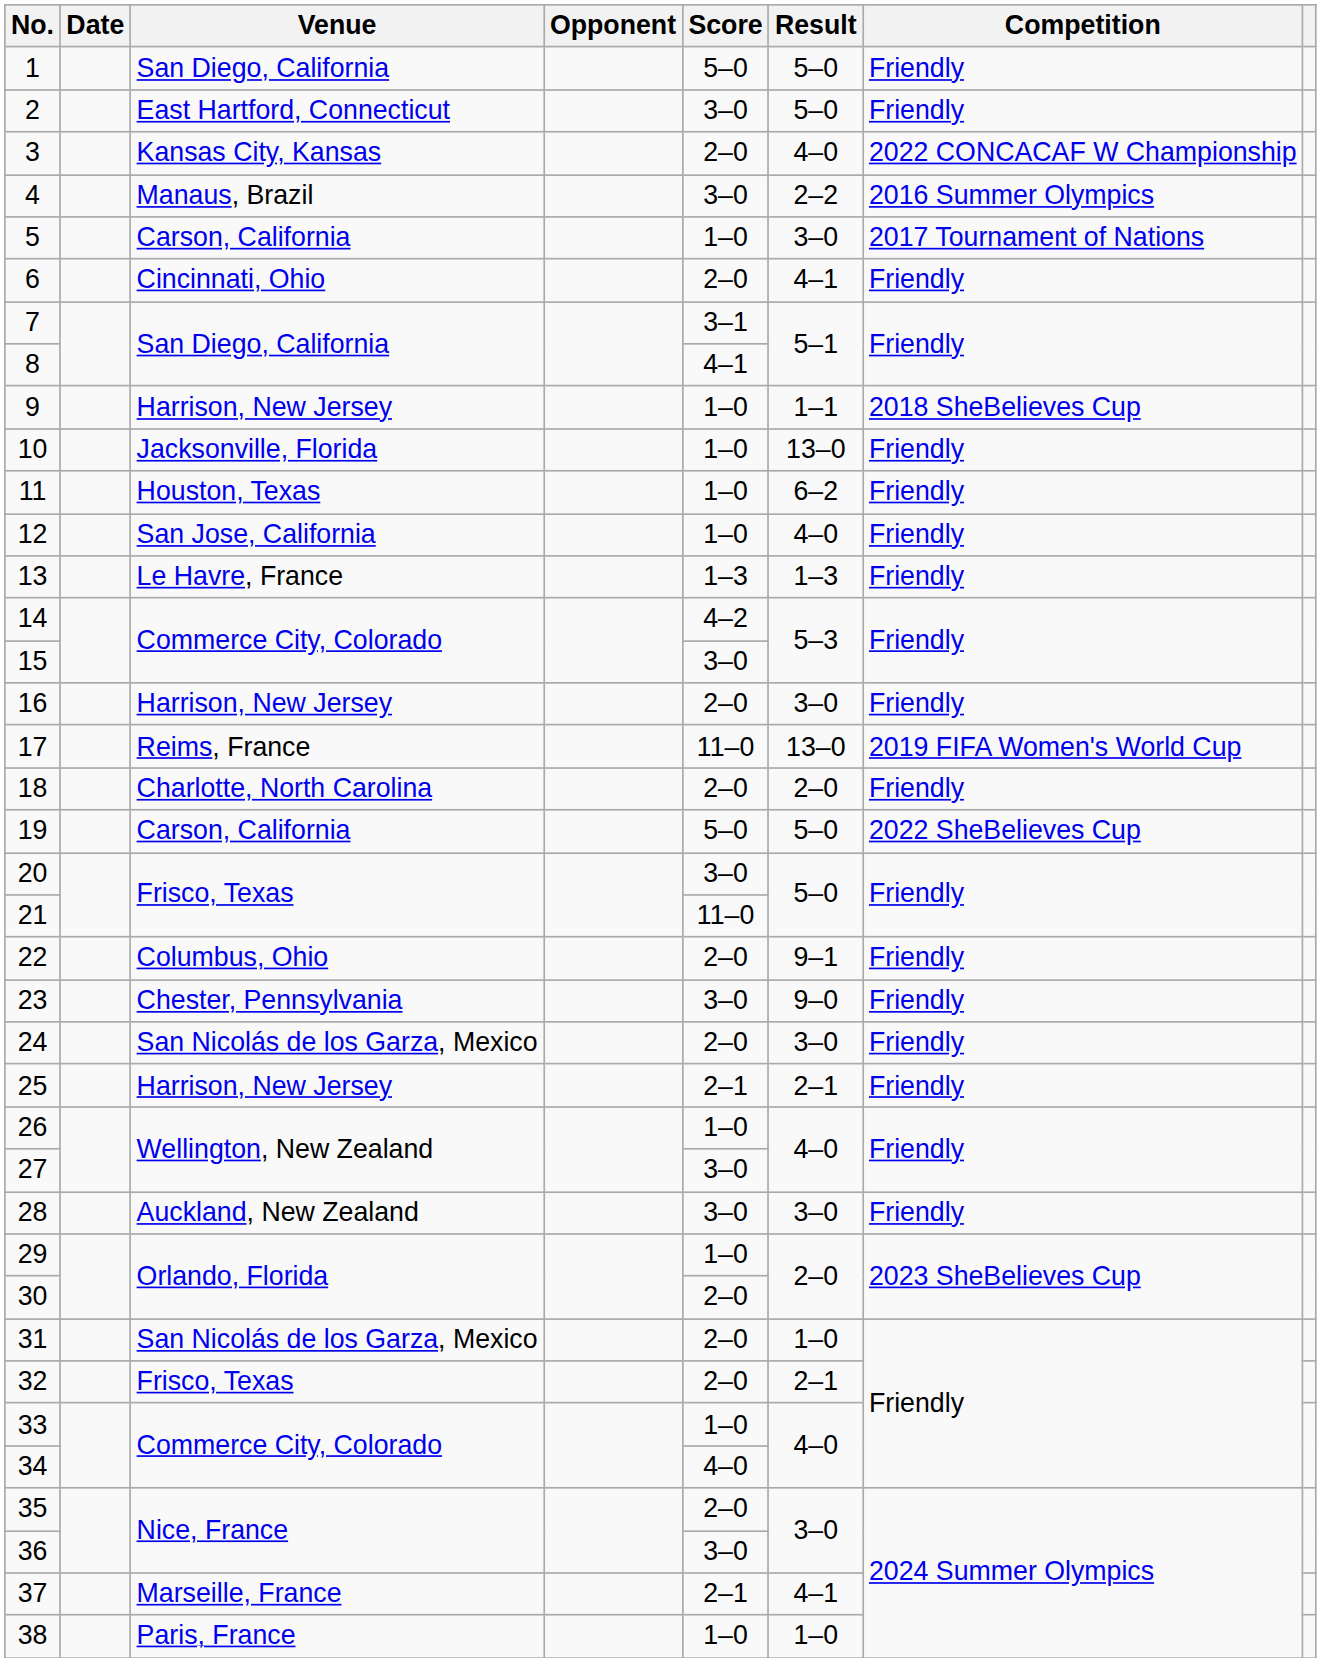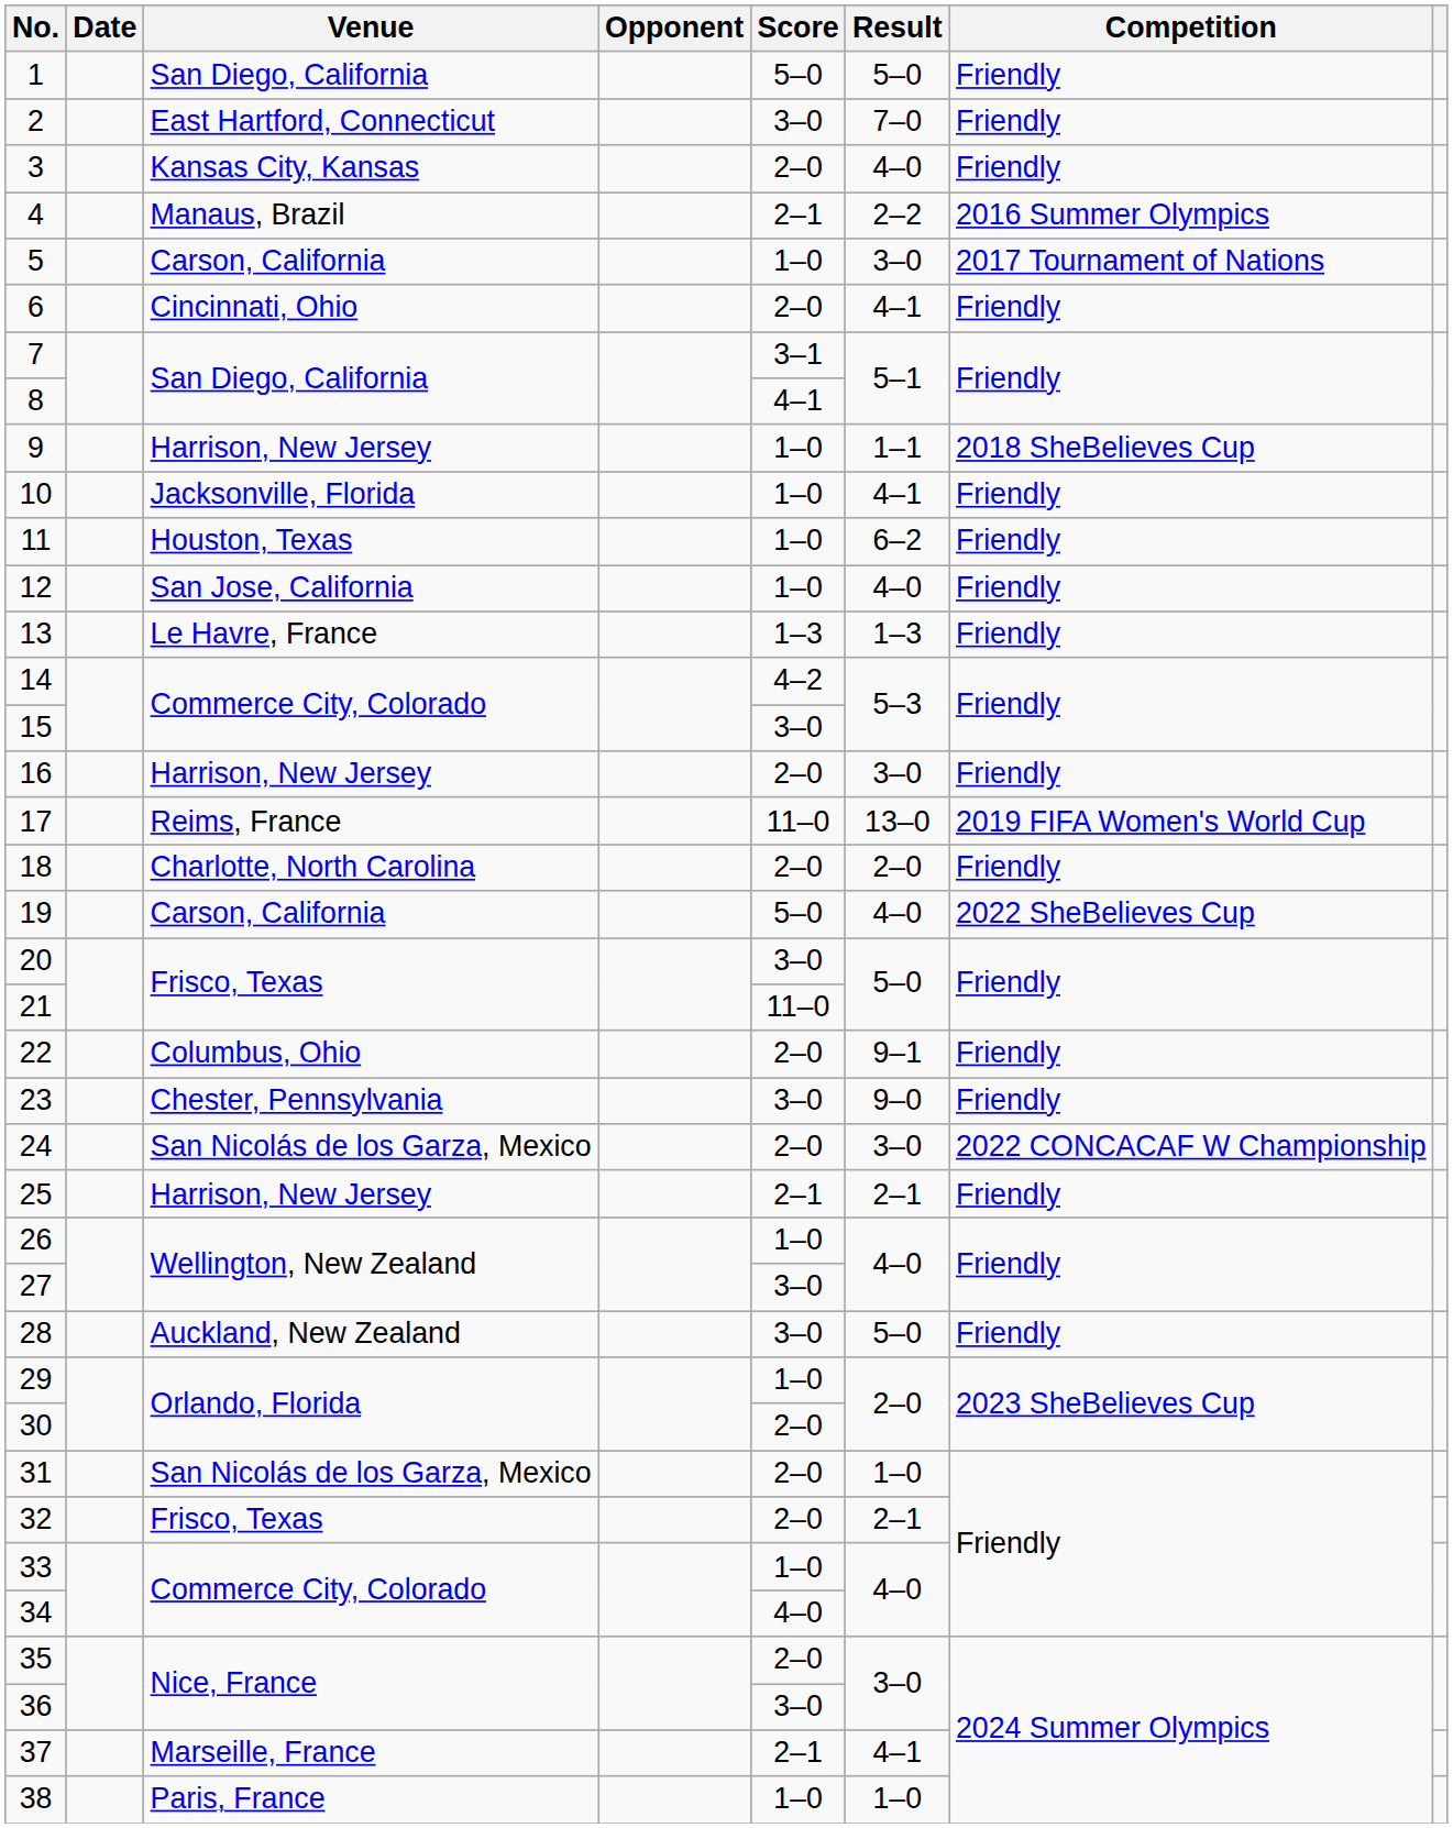2 | Result: 5–0 -> 7–0
3 | Competition: 2022 CONCACAF W Championship -> Friendly
4 | Score: 3–0 -> 2–1
10 | Result: 13–0 -> 4–1
19 | Result: 5–0 -> 4–0
24 | Competition: Friendly -> 2022 CONCACAF W Championship
28 | Result: 3–0 -> 5–0
